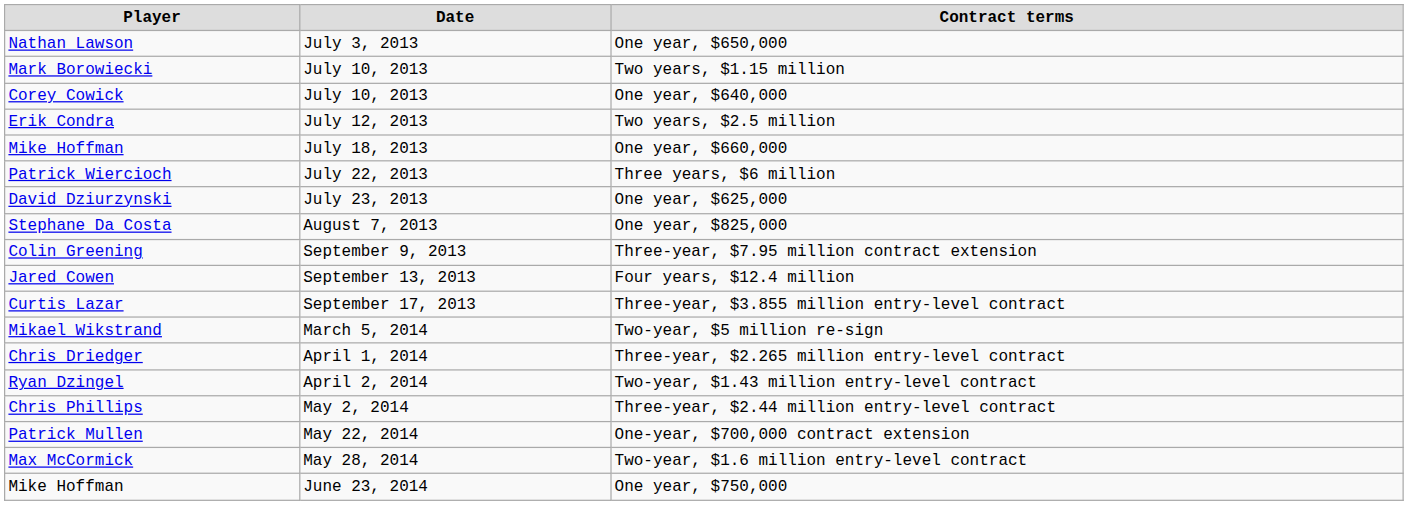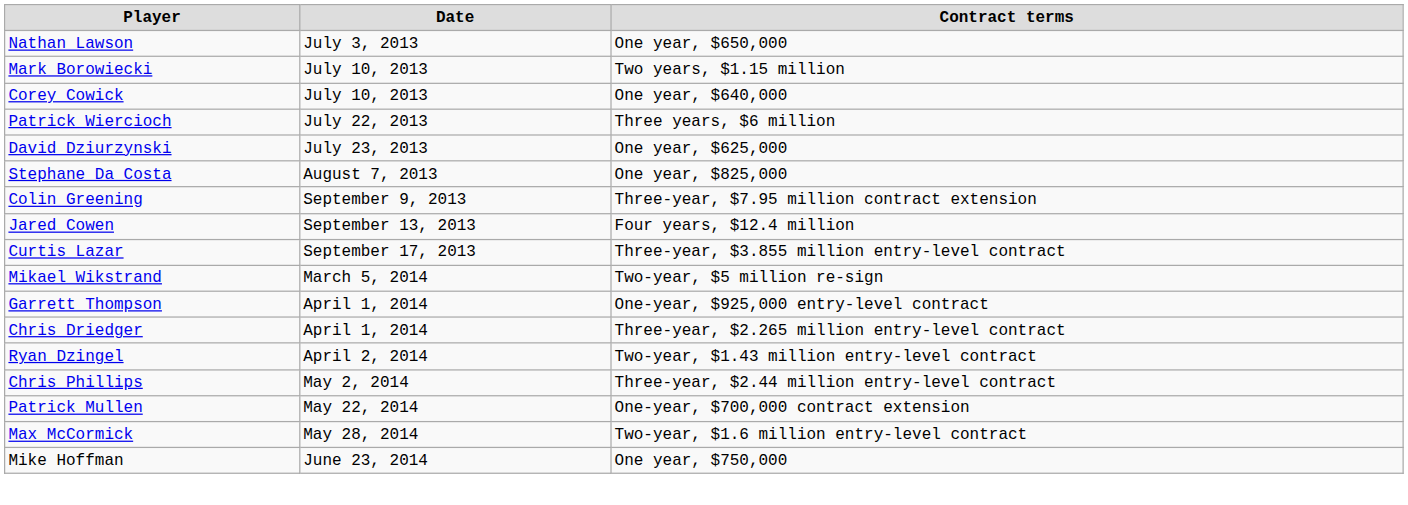- row: Erik Condra | July 12, 2013 | Two years, $2.5 million
- row: Mike Hoffman | July 18, 2013 | One year, $660,000
+ row: Garrett Thompson | April 1, 2014 | One-year, $925,000 entry-level contract
